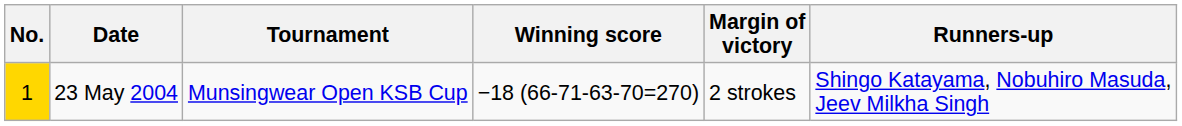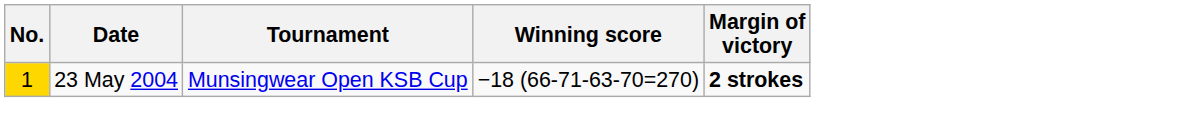- column: Runners-up | Shingo Katayama, Nobuhiro Masuda, Jeev Milkha Singh
23 May 2004 | Margin of victory: normal -> bold
